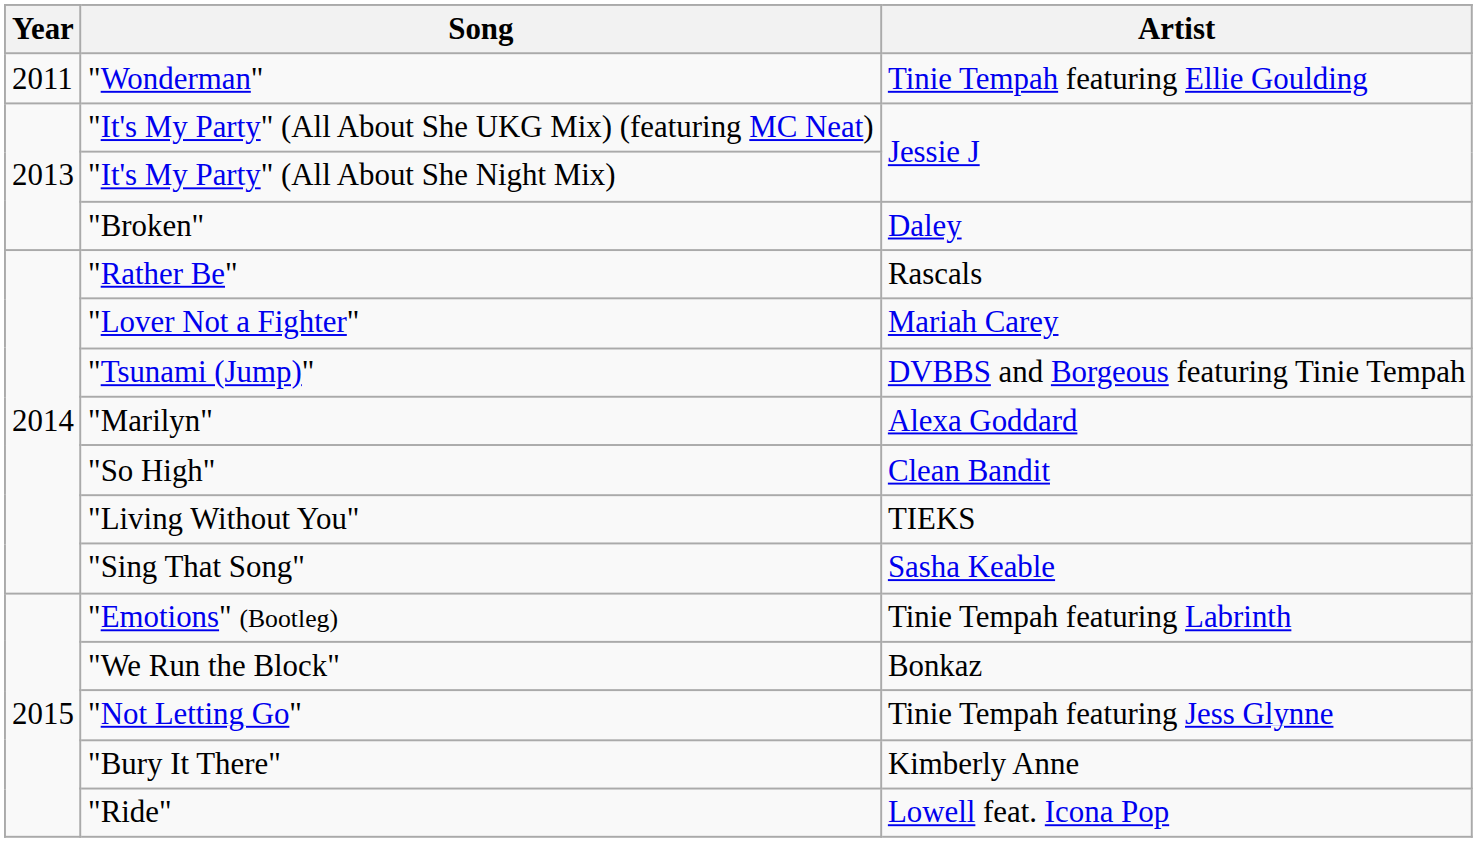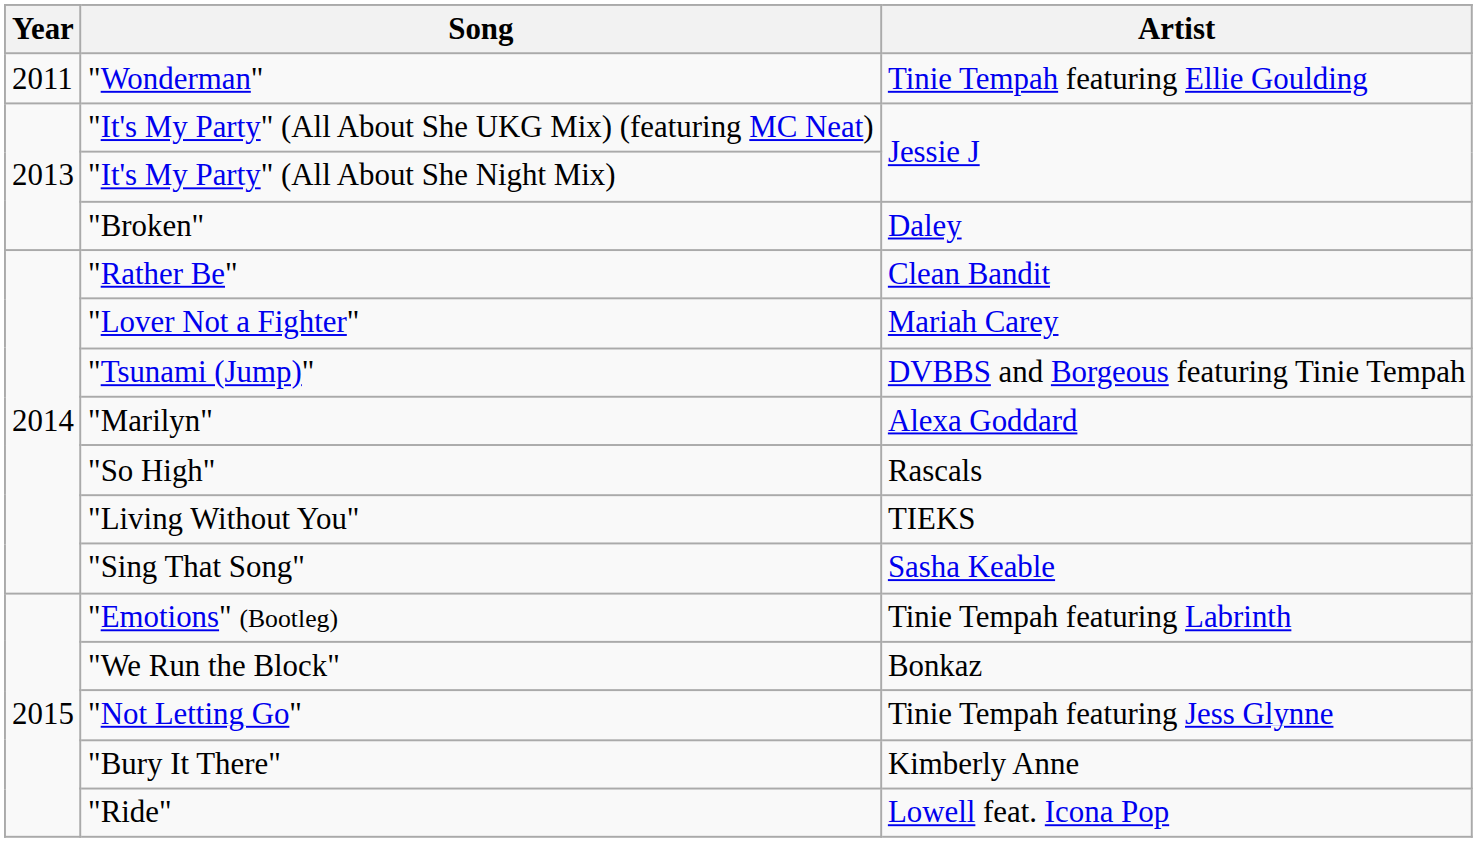"Rather Be" | Artist: Rascals -> Clean Bandit
"So High" | Artist: Clean Bandit -> Rascals
